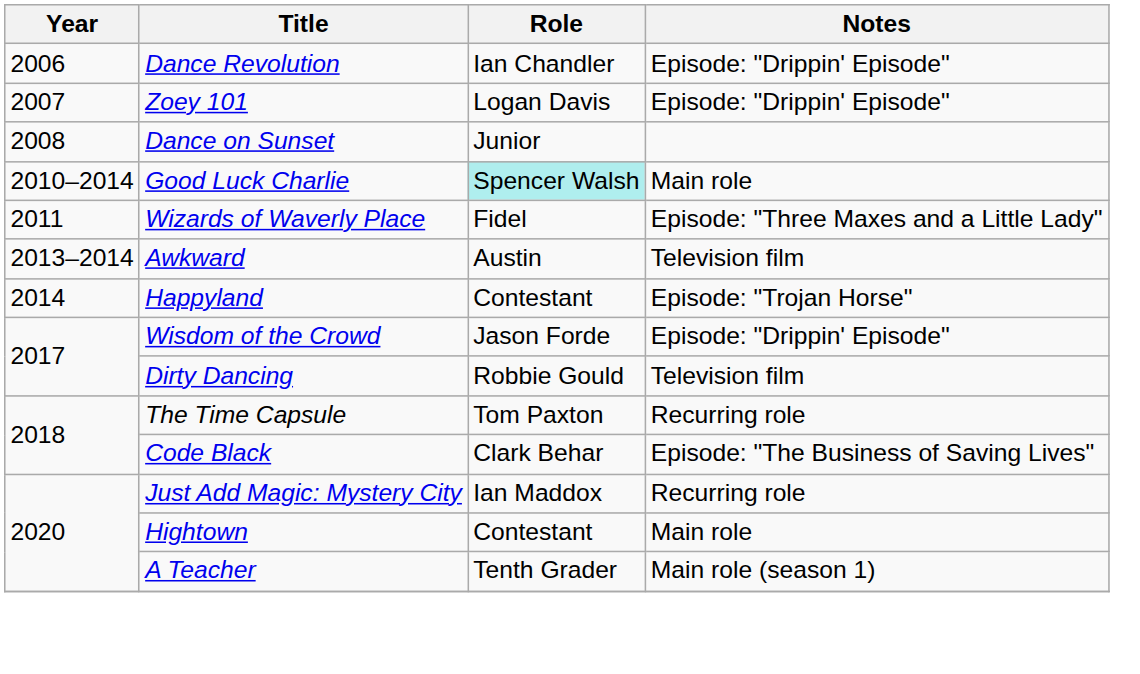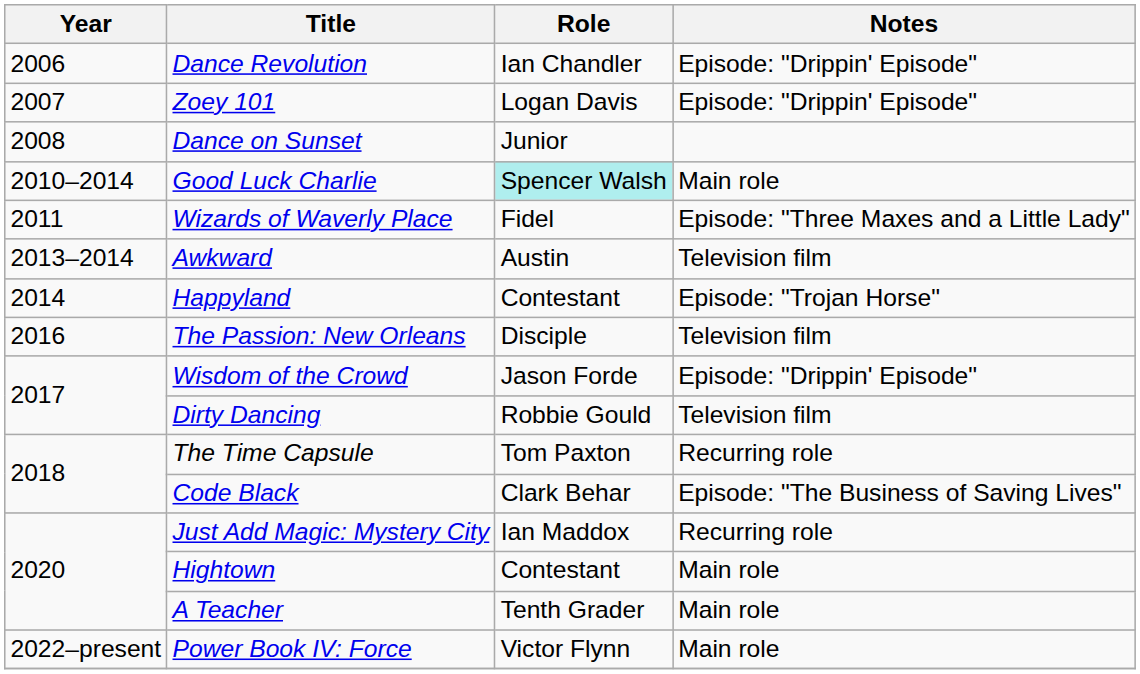+ row: 2016 | The Passion: New Orleans | Disciple | Television film
A Teacher | Notes: Main role (season 1) -> Main role
+ row: 2022–present | Power Book IV: Force | Victor Flynn | Main role
